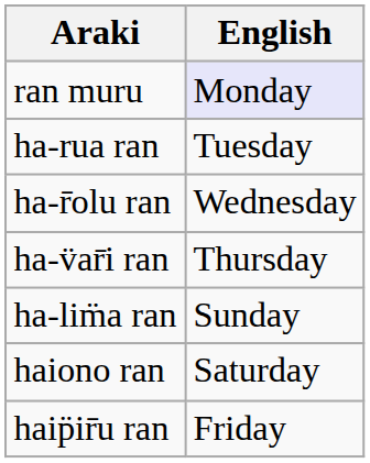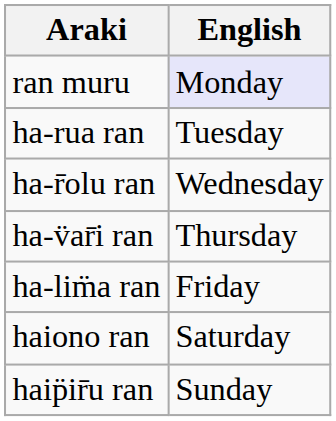ha-lim̈a ran | English: Sunday -> Friday
haip̈ir̄u ran | English: Friday -> Sunday
